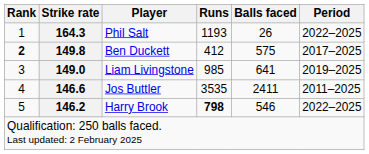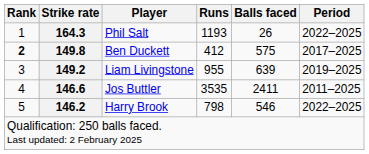Liam Livingstone | Strike rate: 149.0 -> 149.2
Liam Livingstone | Runs: 985 -> 955
Liam Livingstone | Balls faced: 641 -> 639
Harry Brook | Runs: bold -> normal
